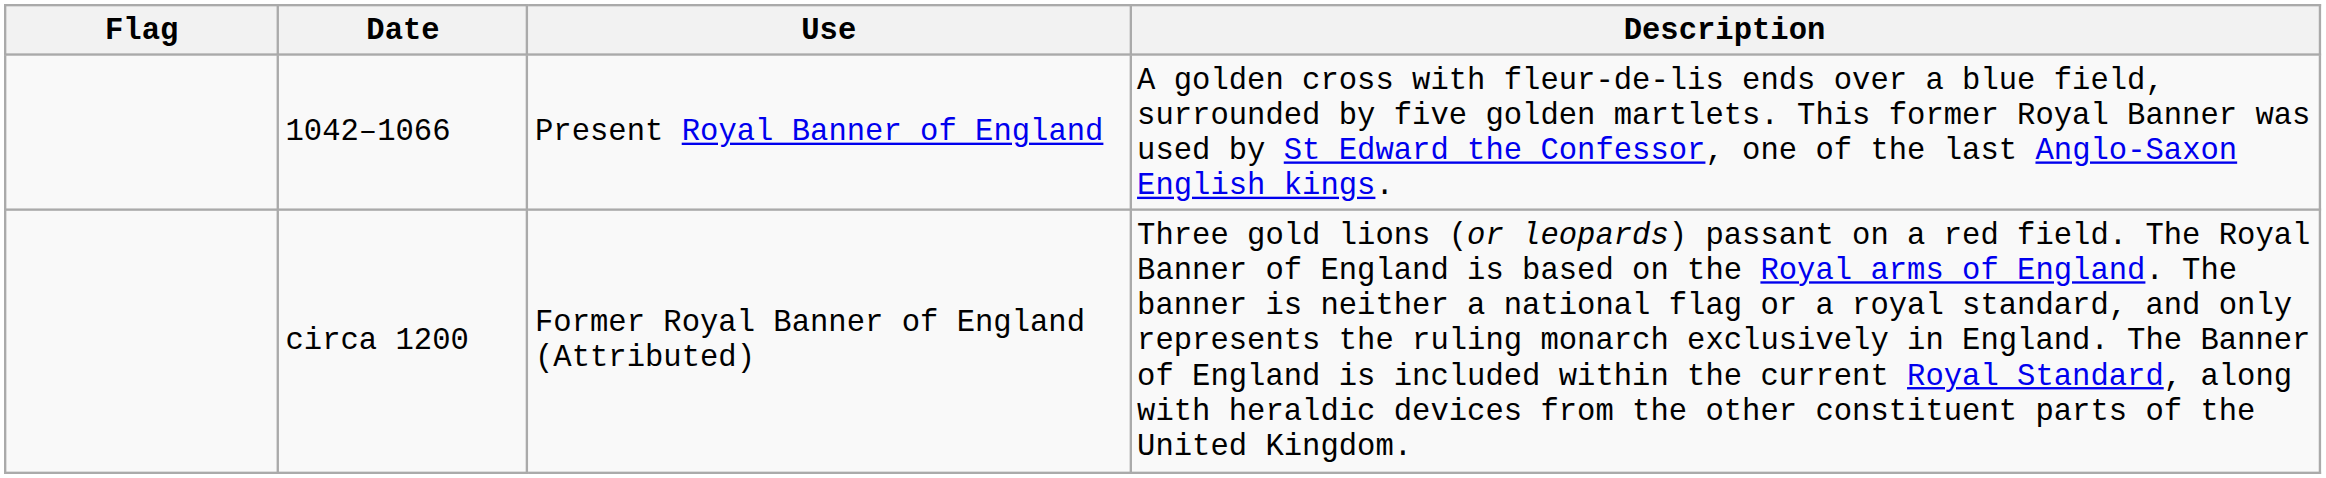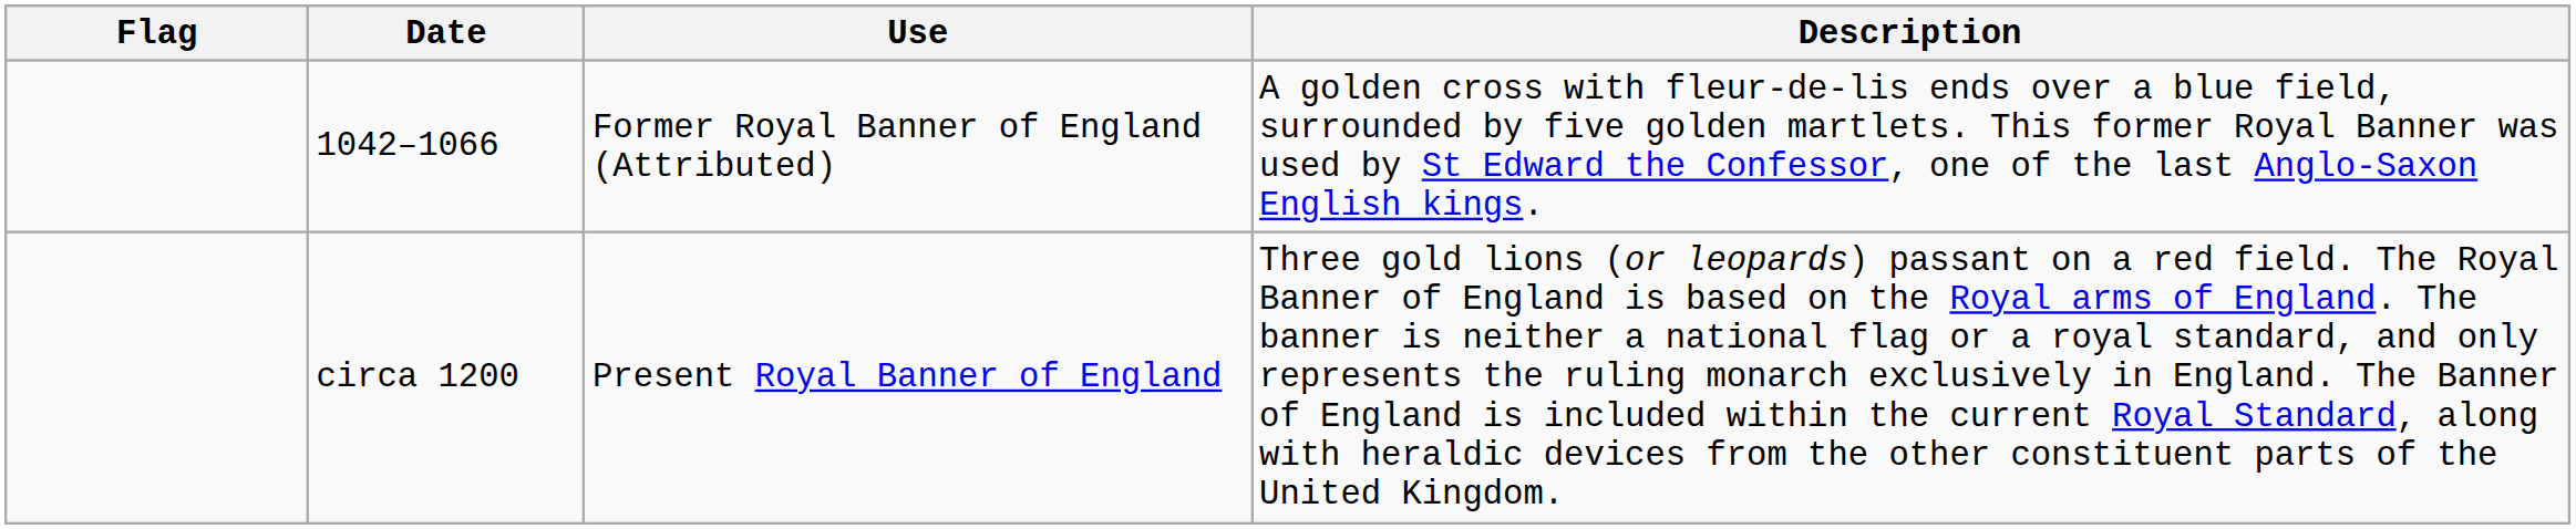1042–1066 | Use: Present Royal Banner of England -> Former Royal Banner of England (Attributed)
circa 1200 | Use: Former Royal Banner of England (Attributed) -> Present Royal Banner of England
